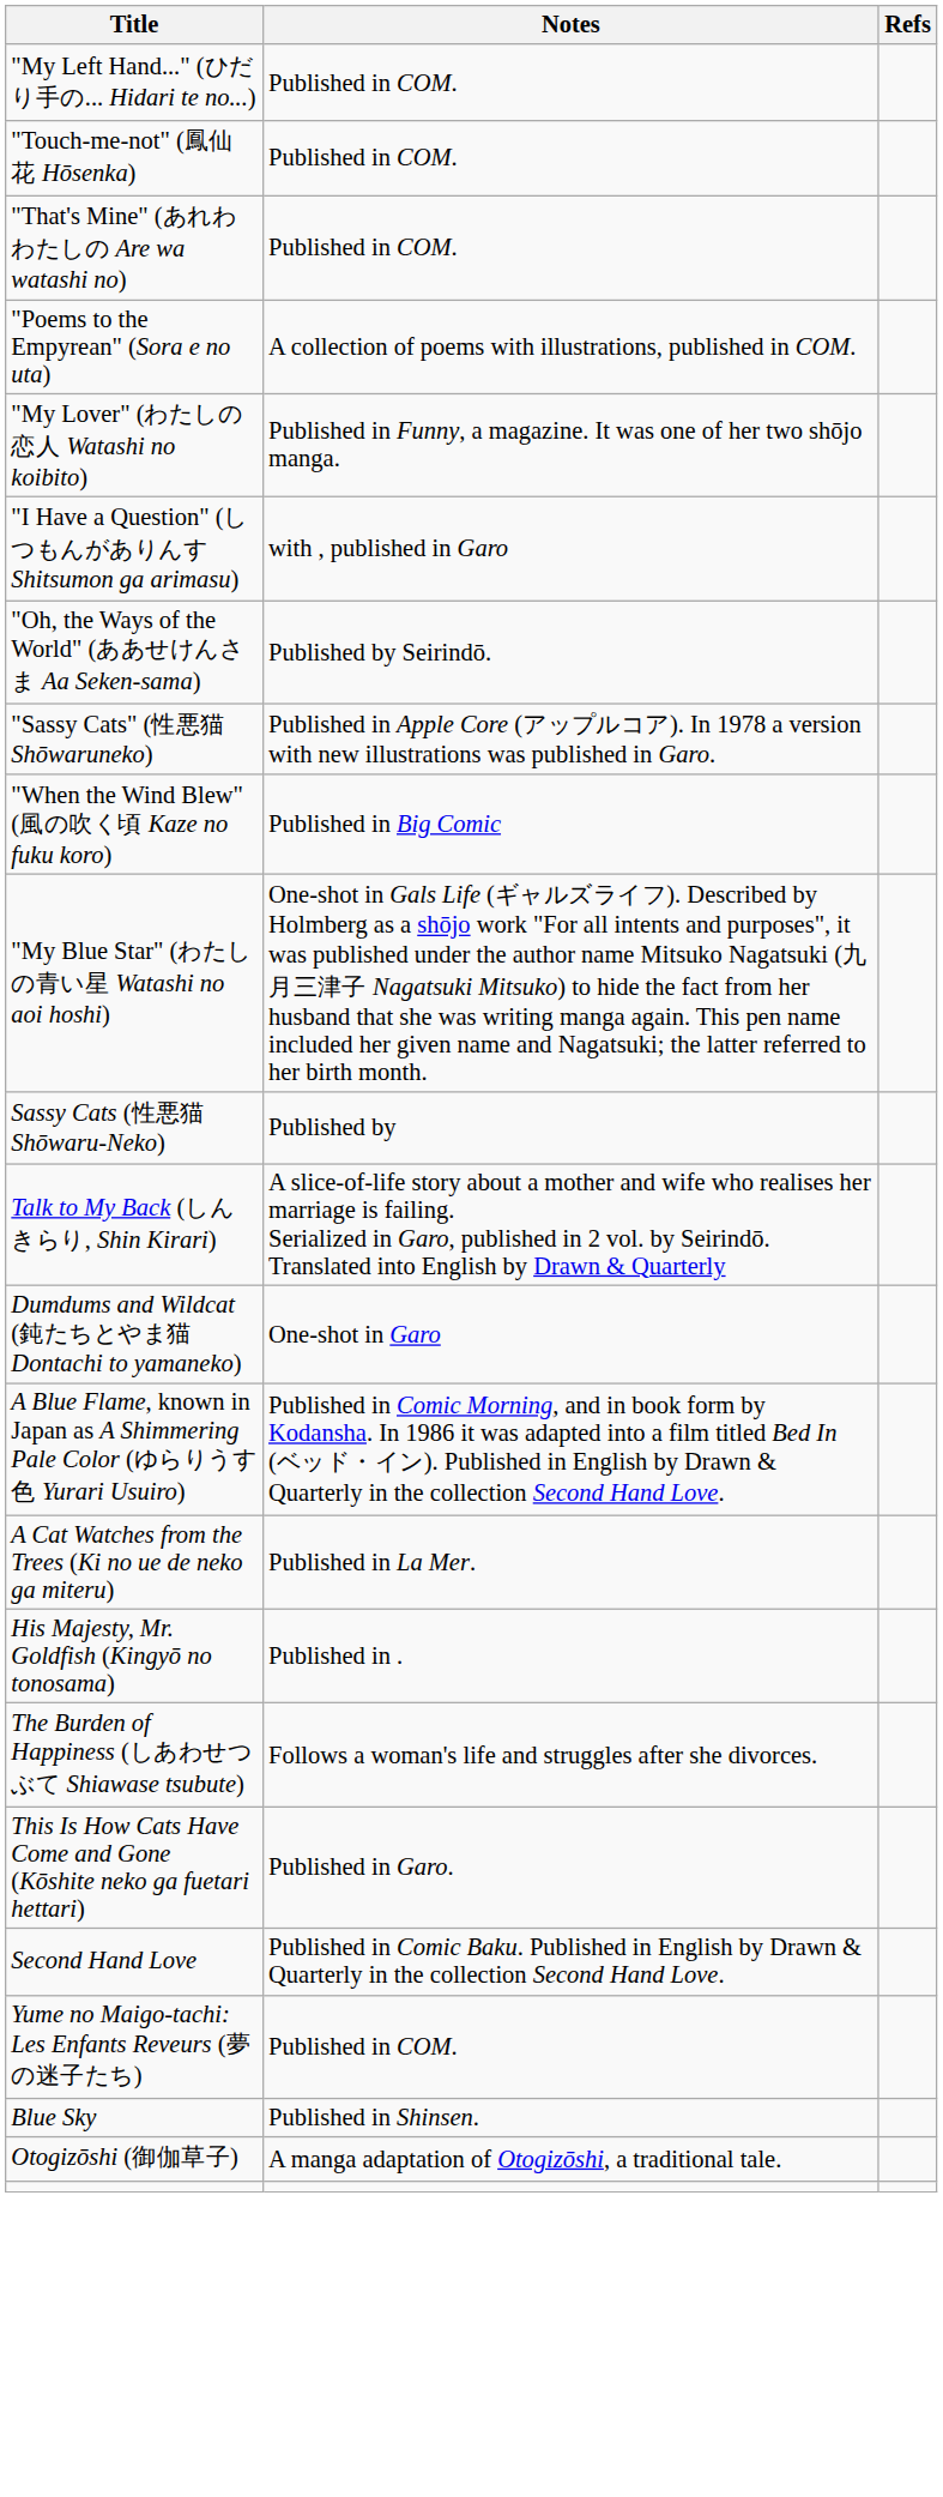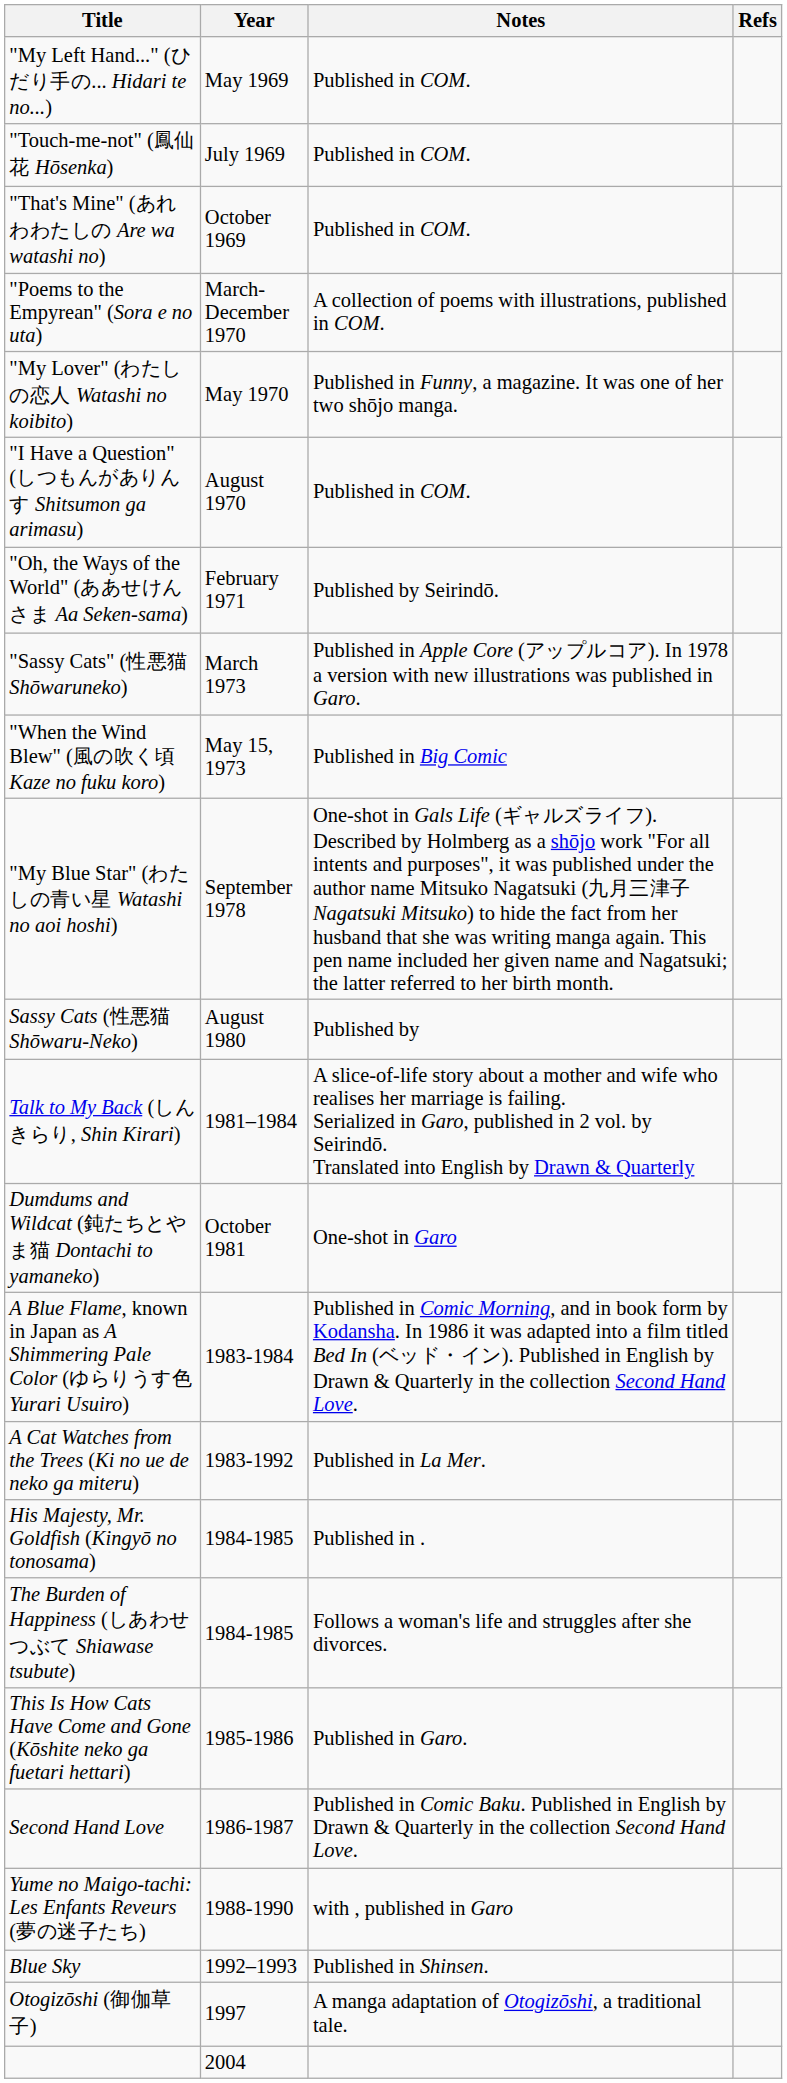+ column: Year | May 1969 | July 1969 | October 1969 | March-December 1970 | May 1970 | August 1970 | February 1971 | March 1973 | May 15, 1973 | September 1978 | August 1980 | 1981–1984 | October 1981 | 1983-1984 | 1983-1992 | 1984-1985 | 1984-1985 | 1985-1986 | 1986-1987 | 1988-1990 | 1992–1993 | 1997 | 2004
"I Have a Question" (しつもんがありんす Shitsumon ga arimasu) | Notes: with , published in Garo -> Published in COM.
Yume no Maigo-tachi: Les Enfants Reveurs (夢の迷子たち) | Notes: Published in COM. -> with , published in Garo
